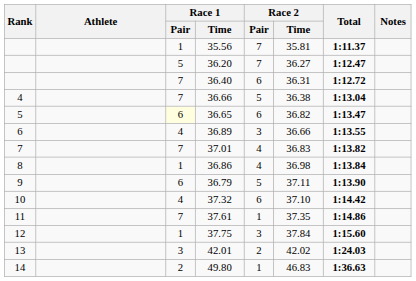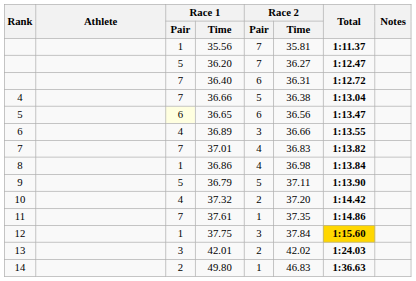36.65 | Race 2 / Time: 36.82 -> 36.56
36.79 | Race 1 / Pair: 6 -> 5
37.32 | Race 2 / Pair: 6 -> 2
37.32 | Race 2 / Time: 37.10 -> 37.20
37.75 | Total: no background -> gold background
